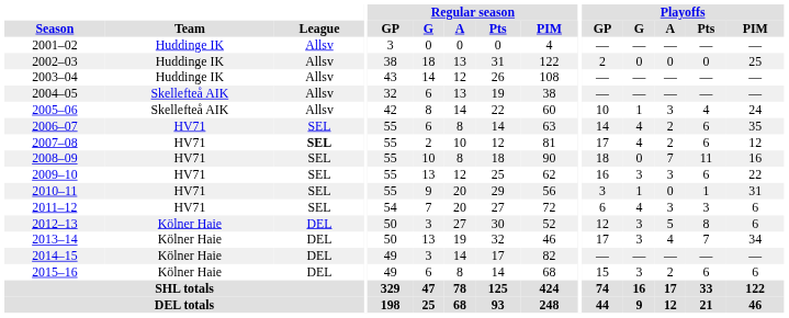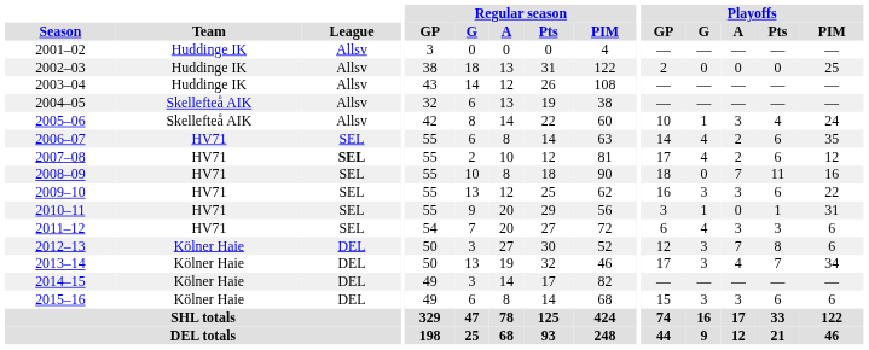2012–13 | Playoffs / A: 5 -> 7
2015–16 | Playoffs / A: 2 -> 3
